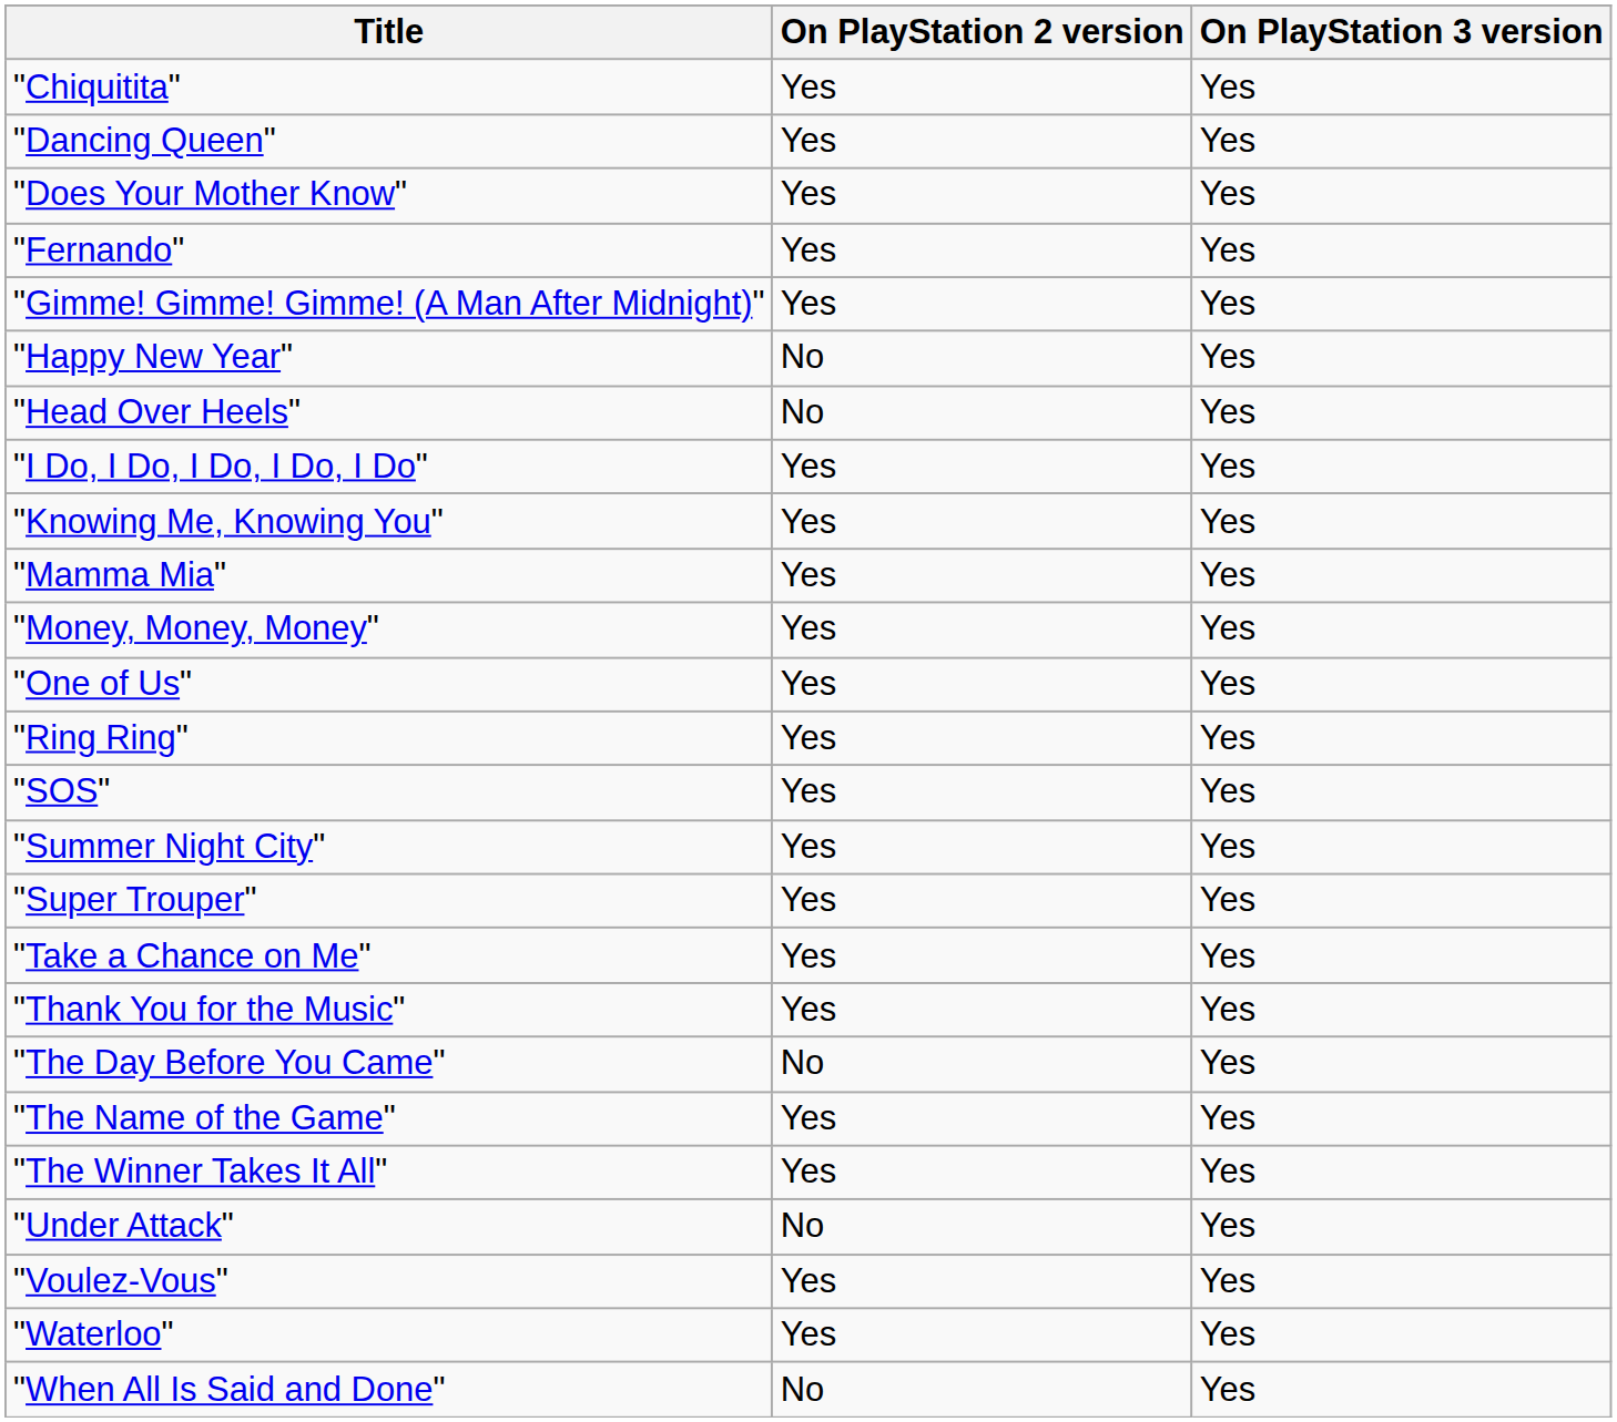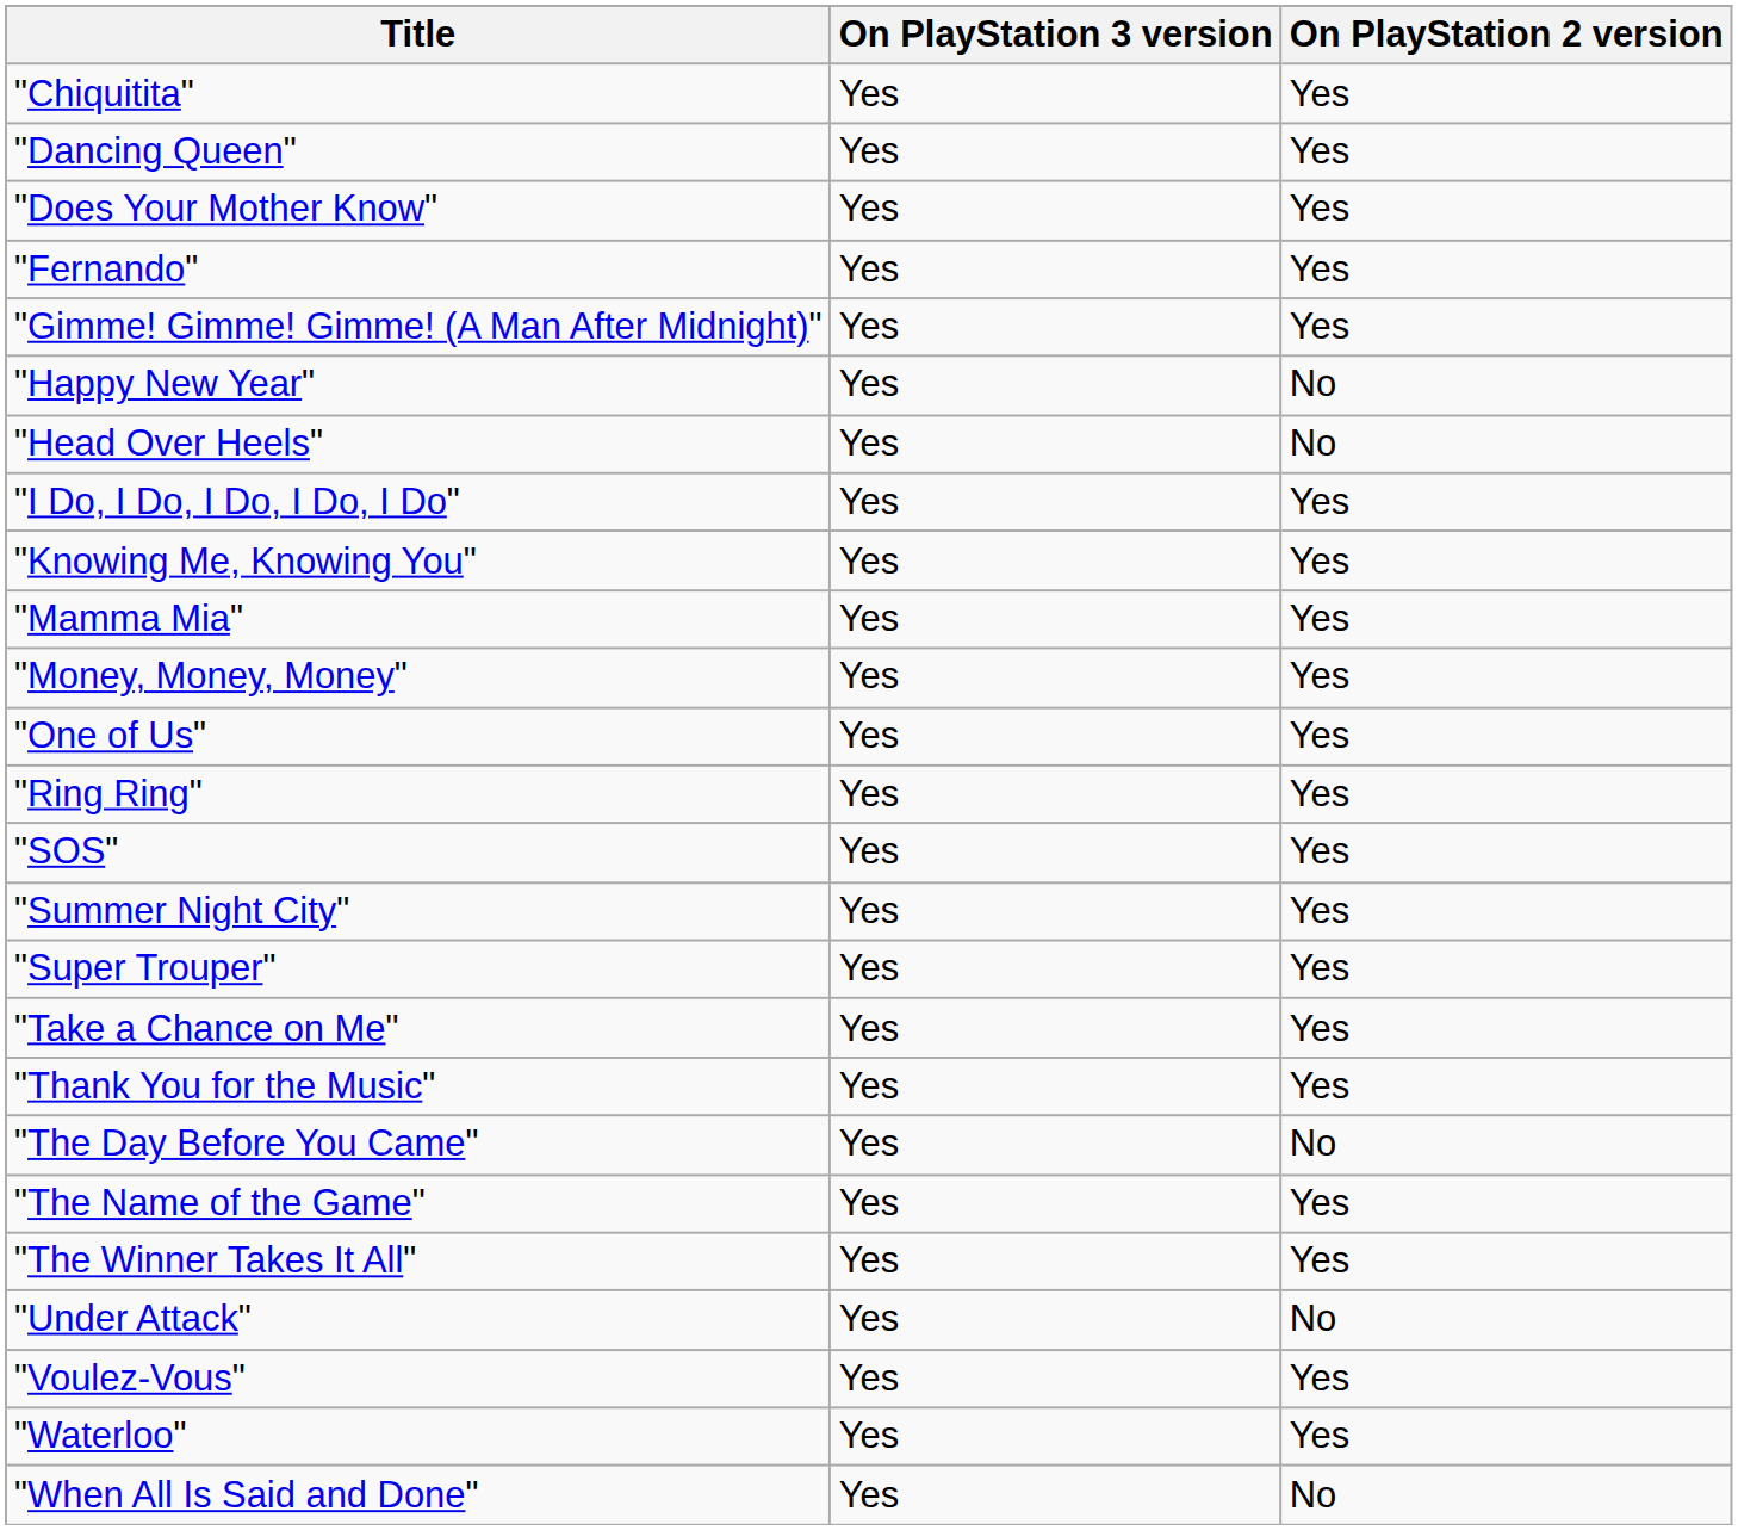columns swapped: On PlayStation 2 version <-> On PlayStation 3 version
